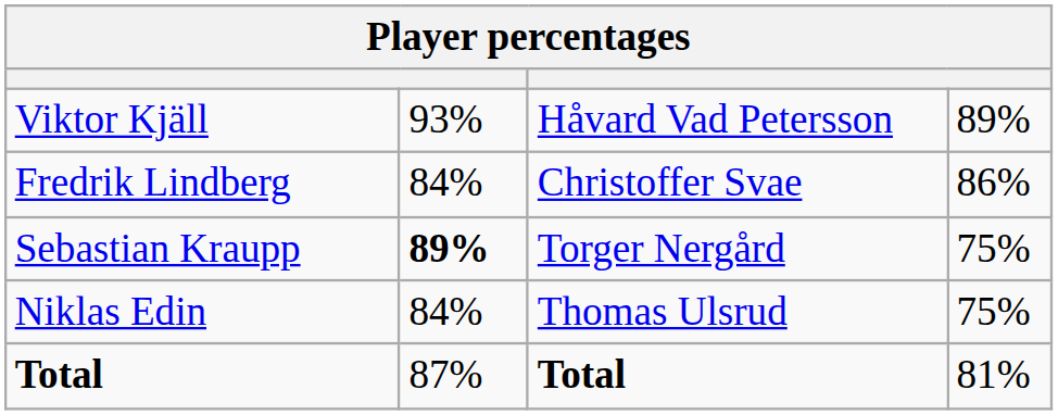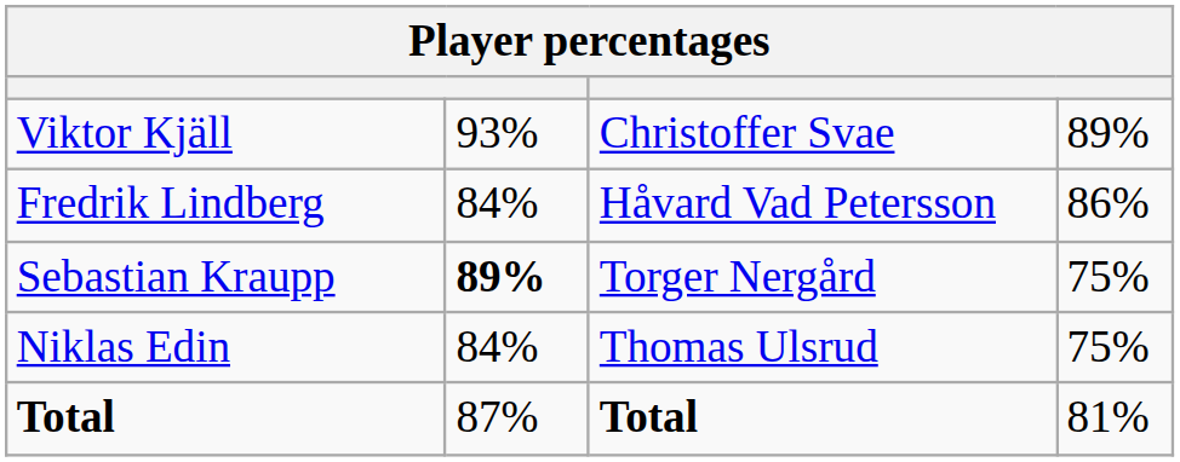Viktor Kjäll | column 3: Håvard Vad Petersson -> Christoffer Svae
Fredrik Lindberg | column 3: Christoffer Svae -> Håvard Vad Petersson
